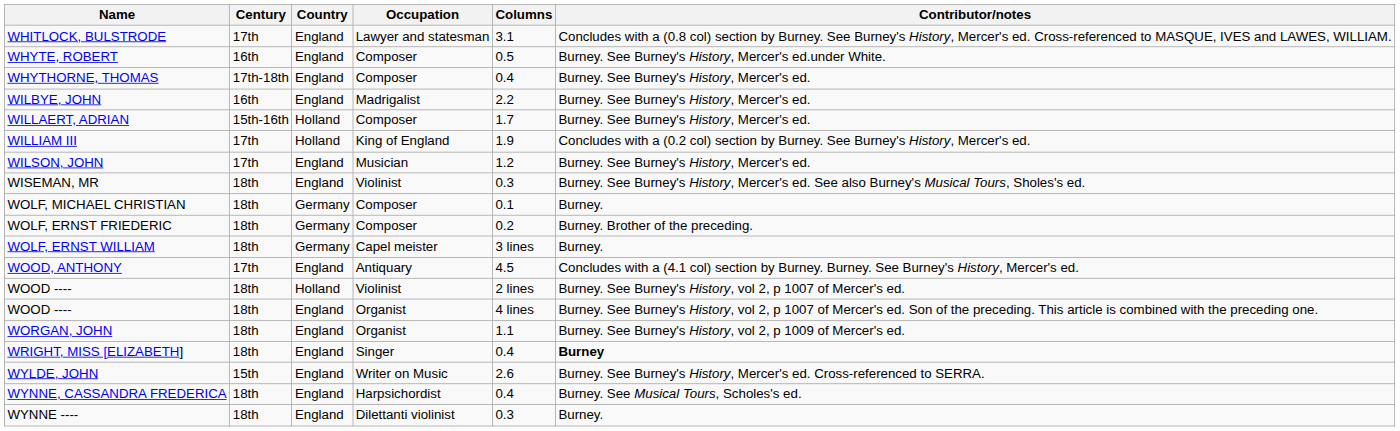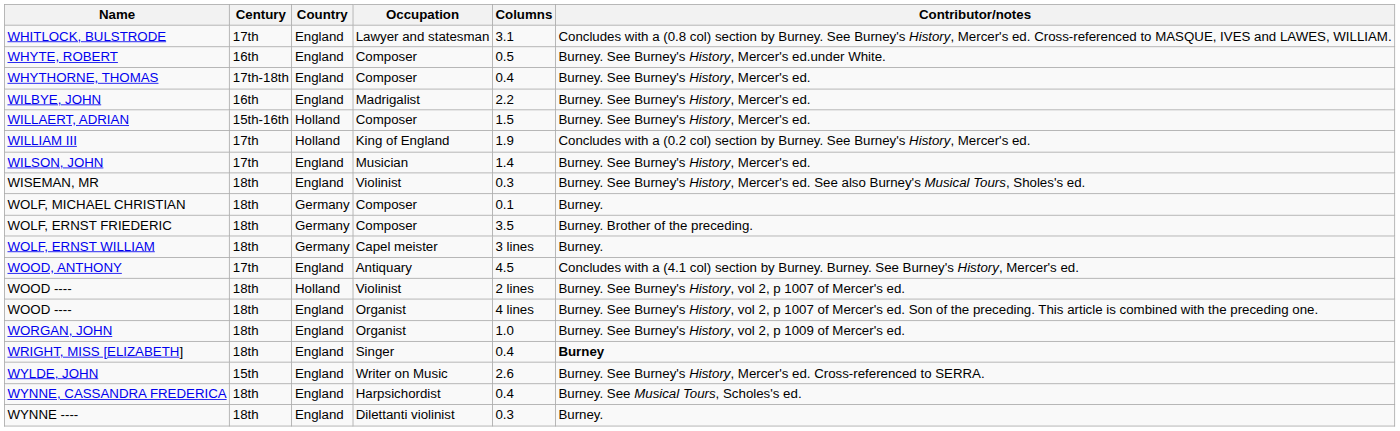WILLAERT, ADRIAN | Columns: 1.7 -> 1.5
WILSON, JOHN | Columns: 1.2 -> 1.4
WOLF, ERNST FRIEDERIC | Columns: 0.2 -> 3.5
WORGAN, JOHN | Columns: 1.1 -> 1.0
